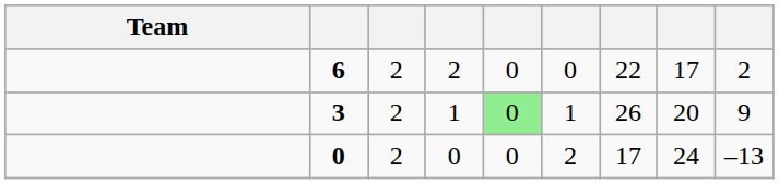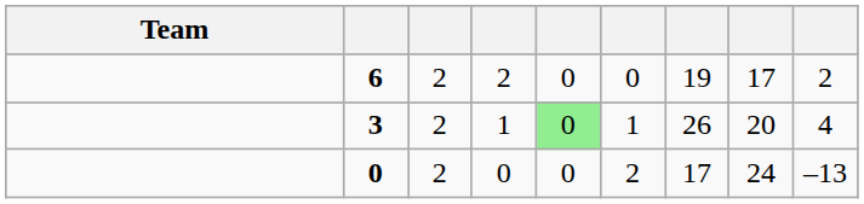6 | column 7: 22 -> 19
3 | column 9: 9 -> 4
